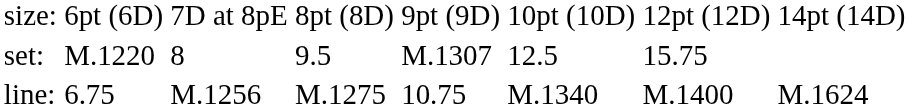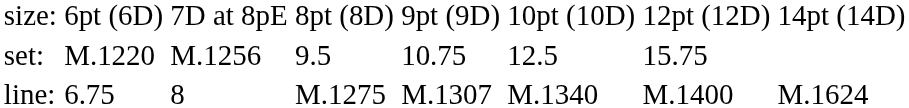set: | column 3: 8 -> M.1256
set: | column 5: M.1307 -> 10.75
line: | column 3: M.1256 -> 8
line: | column 5: 10.75 -> M.1307
